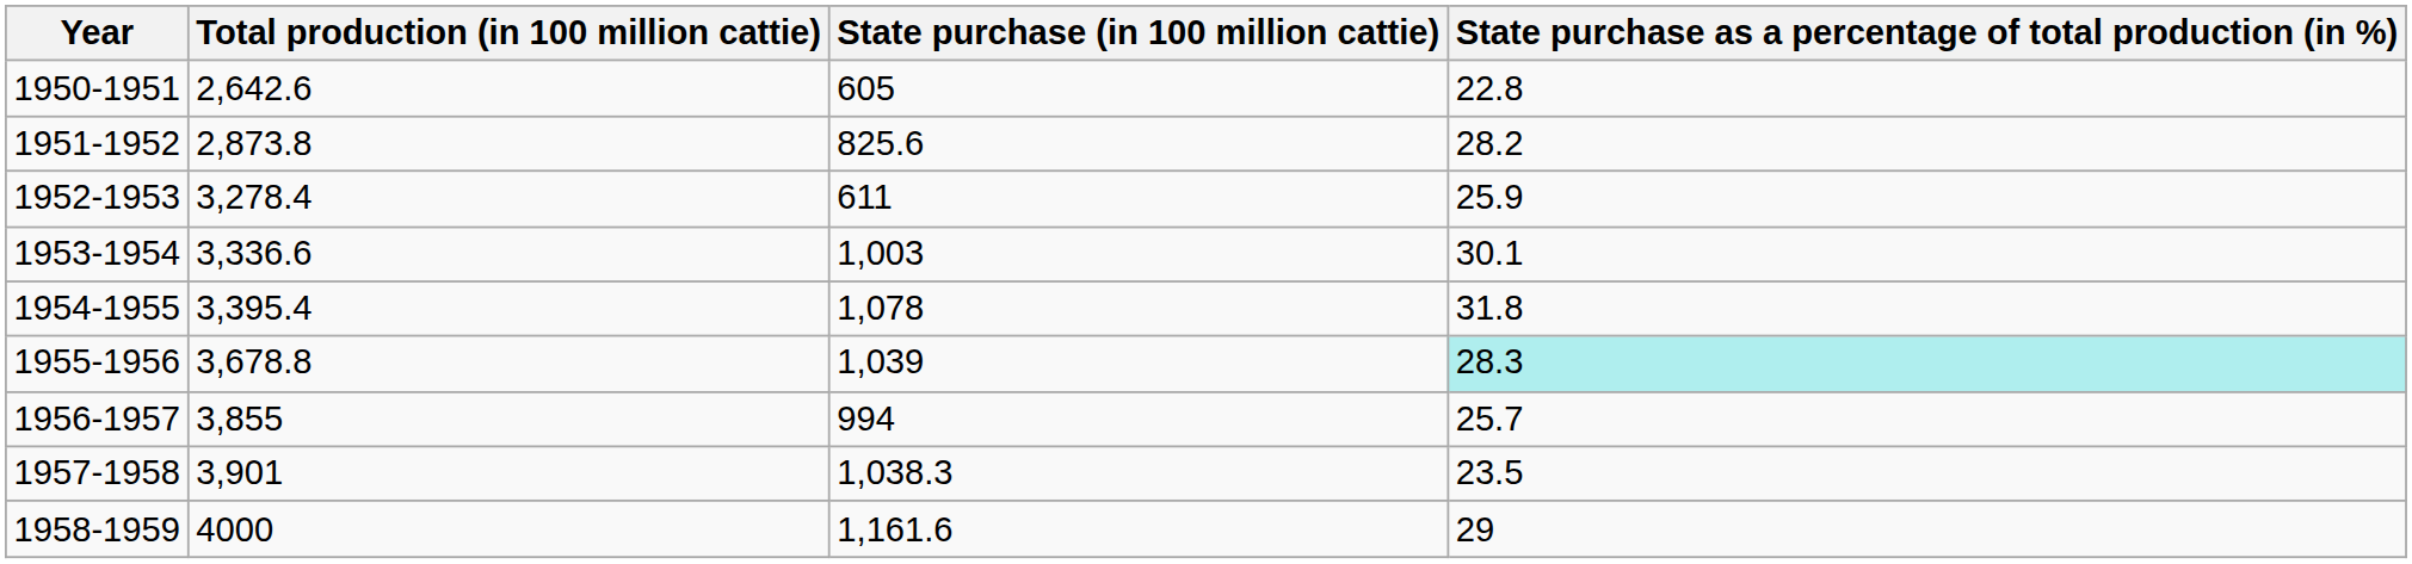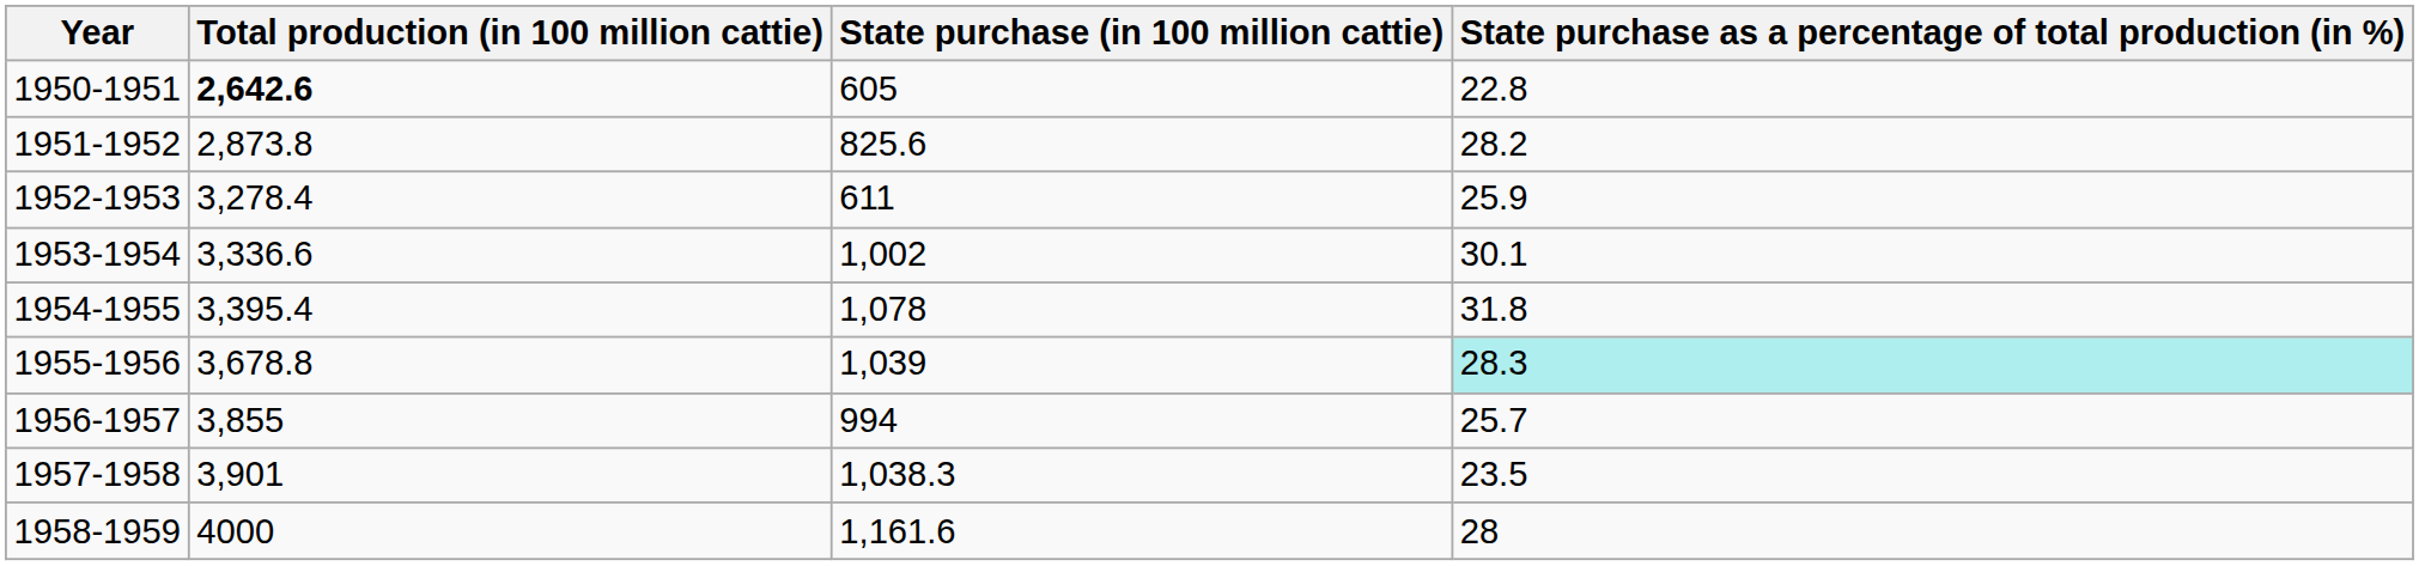1950-1951 | Total production (in 100 million cattie): normal -> bold
1953-1954 | State purchase (in 100 million cattie): 1,003 -> 1,002
1958-1959 | State purchase as a percentage of total production (in %): 29 -> 28
